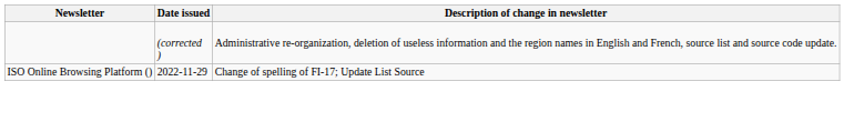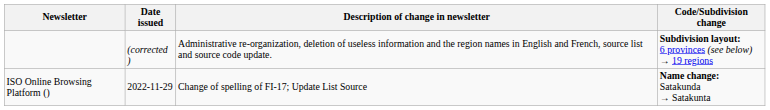+ column: Code/Subdivision change | Subdivision layout: 6 provinces (see below) → 19 regions | Name change: Satakunda → Satakunta
